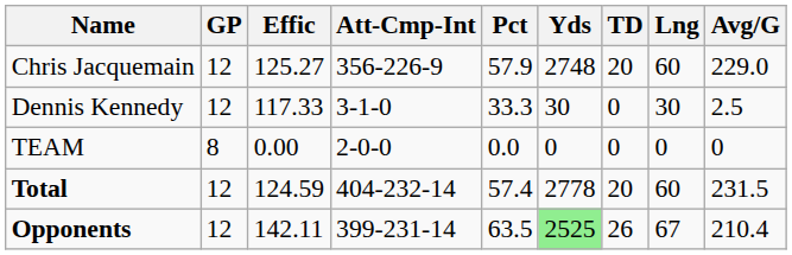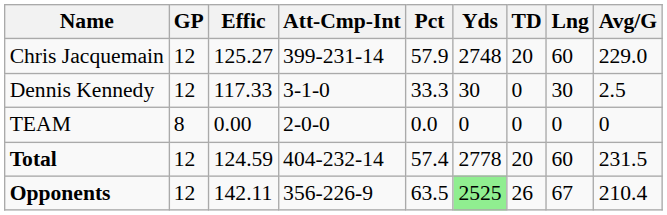Chris Jacquemain | Att-Cmp-Int: 356-226-9 -> 399-231-14
Opponents | Att-Cmp-Int: 399-231-14 -> 356-226-9
